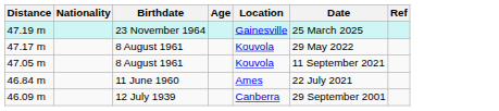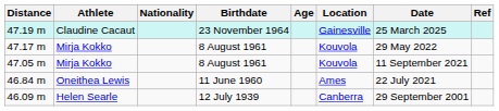+ column: Athlete | Claudine Cacaut | Mirja Kokko | Mirja Kokko | Oneithea Lewis | Helen Searle
